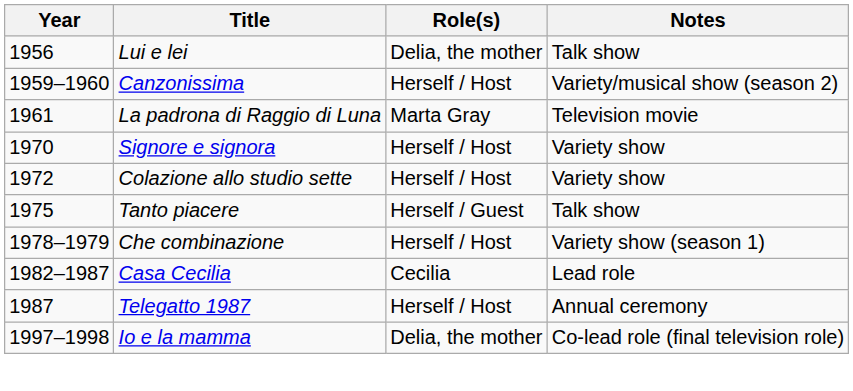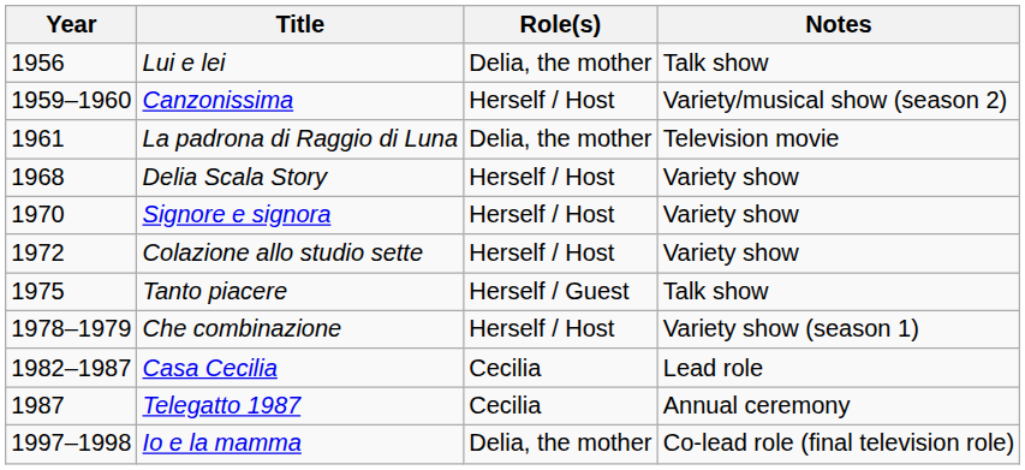La padrona di Raggio di Luna | Role(s): Marta Gray -> Delia, the mother
+ row: 1968 | Delia Scala Story | Herself / Host | Variety show
Telegatto 1987 | Role(s): Herself / Host -> Cecilia
